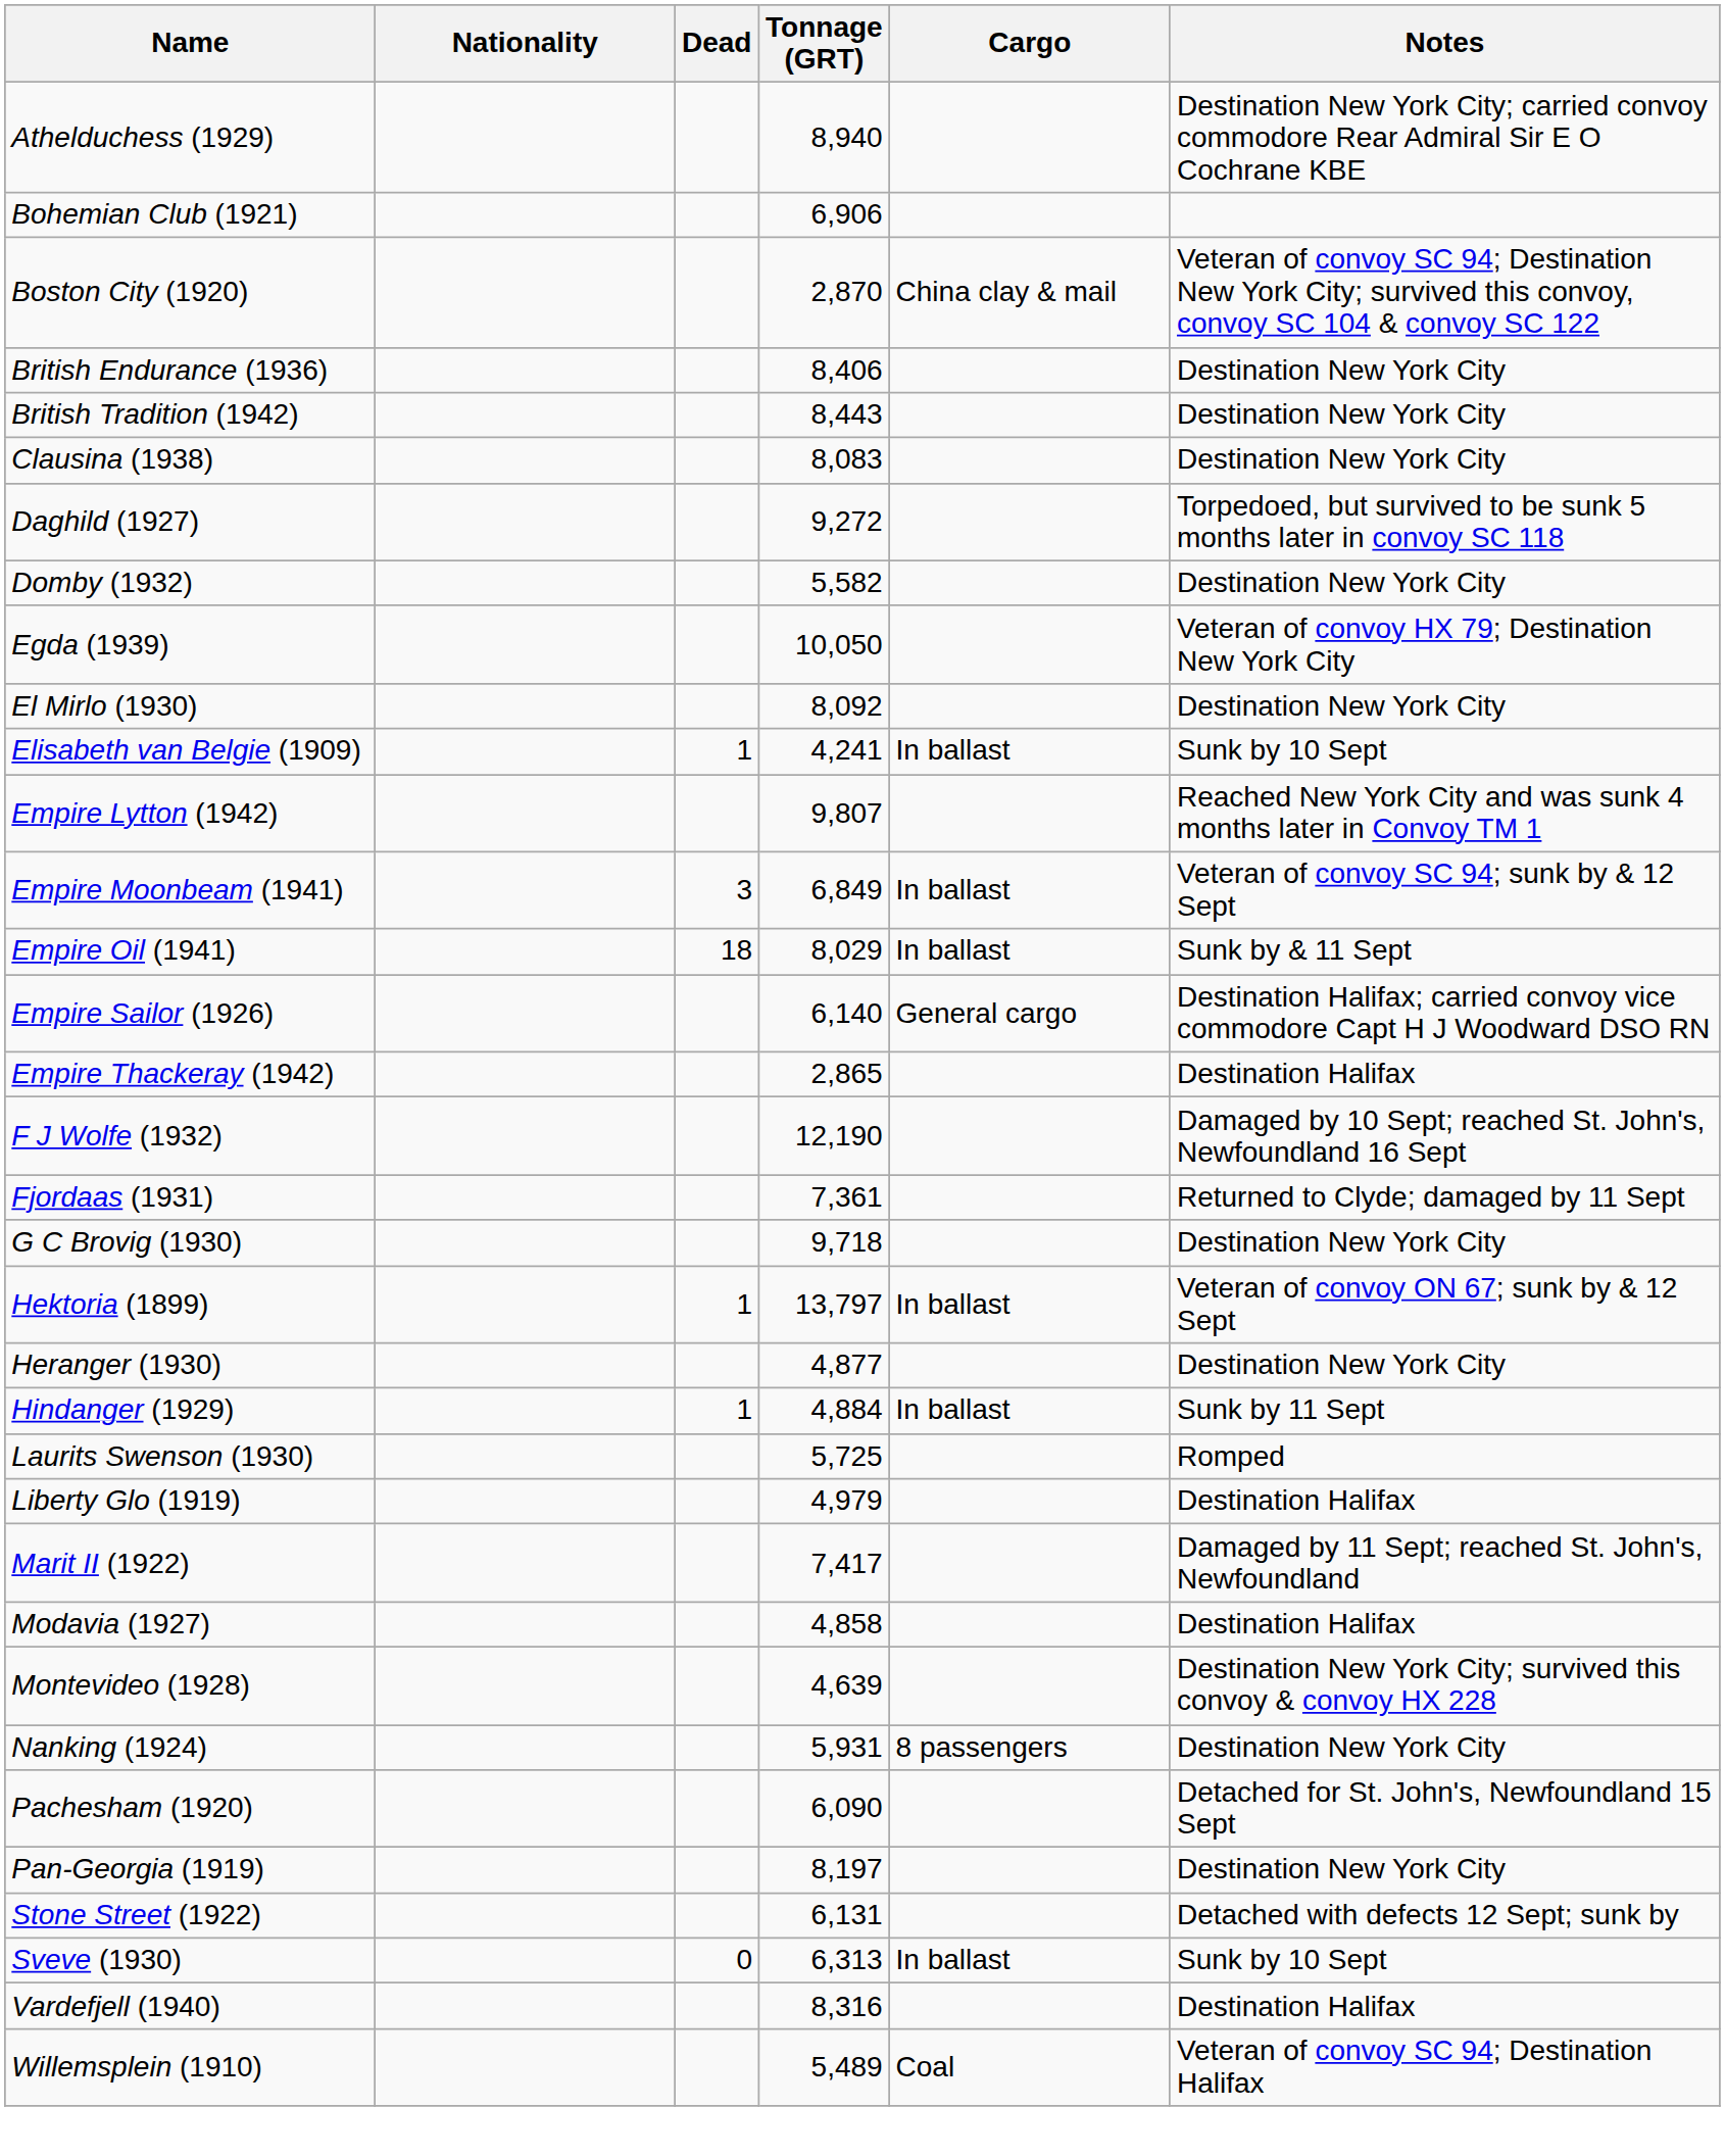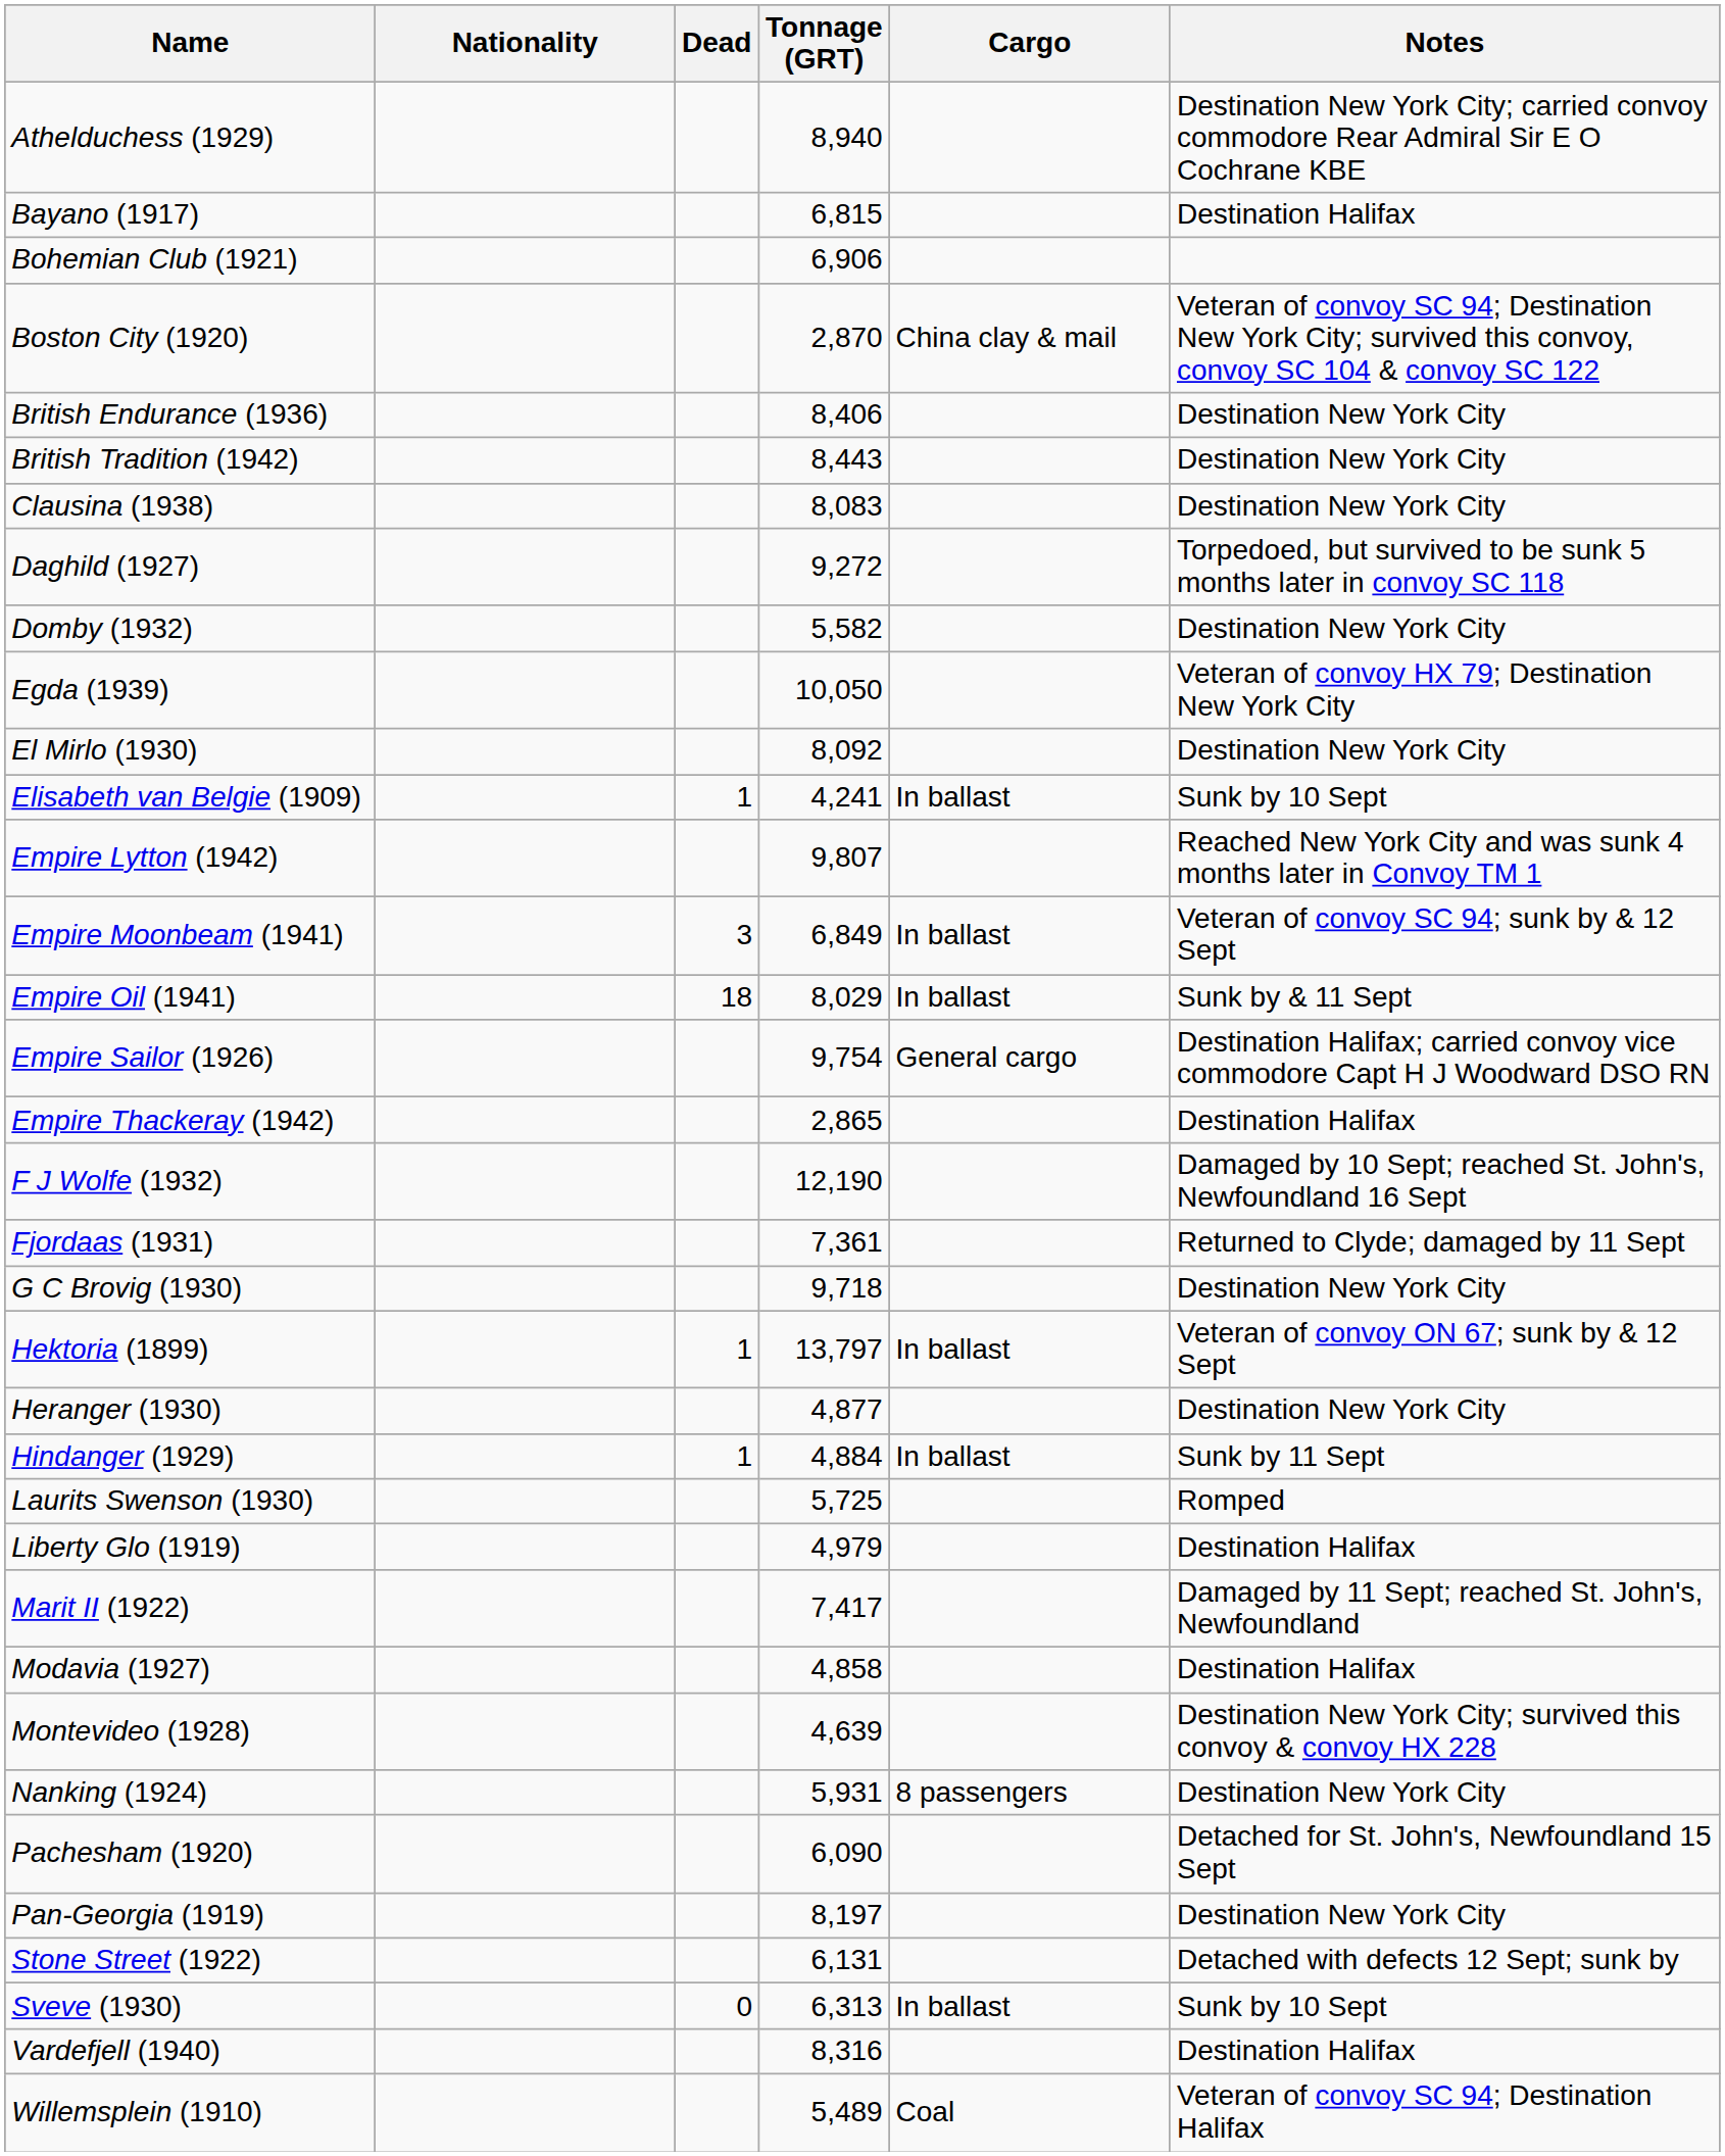+ row: Bayano (1917) | 6,815 | Destination Halifax
Empire Sailor (1926) | Tonnage (GRT): 6,140 -> 9,754
